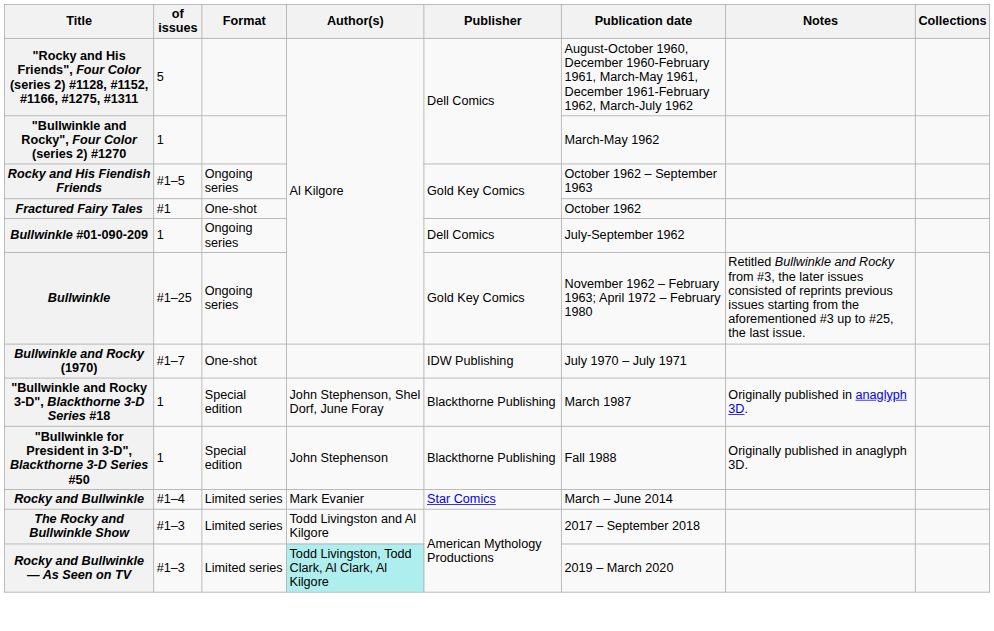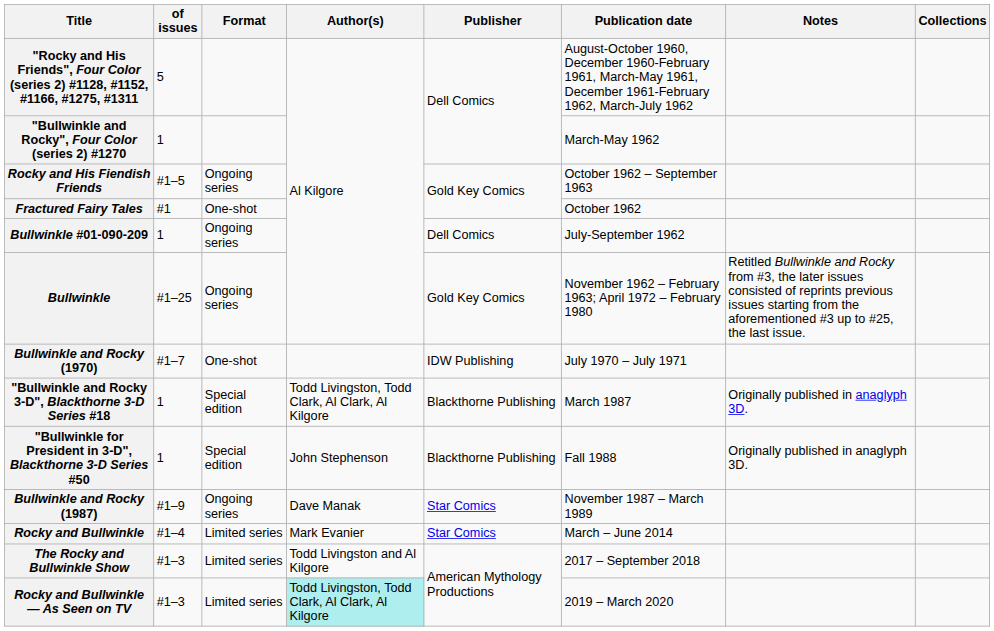"Bullwinkle and Rocky 3-D", Blackthorne 3-D Series #18 | Author(s): John Stephenson, Shel Dorf, June Foray -> Todd Livingston, Todd Clark, Al Clark, Al Kilgore
+ row: Bullwinkle and Rocky (1987) | #1–9 | Ongoing series | Dave Manak | Star Comics | November 1987 – March 1989
